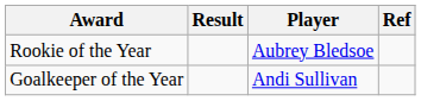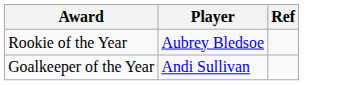- column: Result
